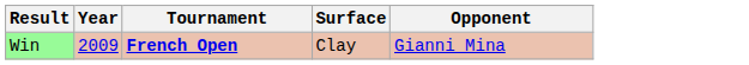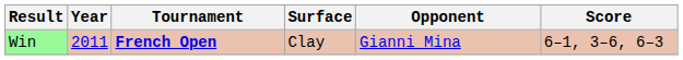+ column: Score | 6–1, 3–6, 6–3
Win | Year: 2009 -> 2011
